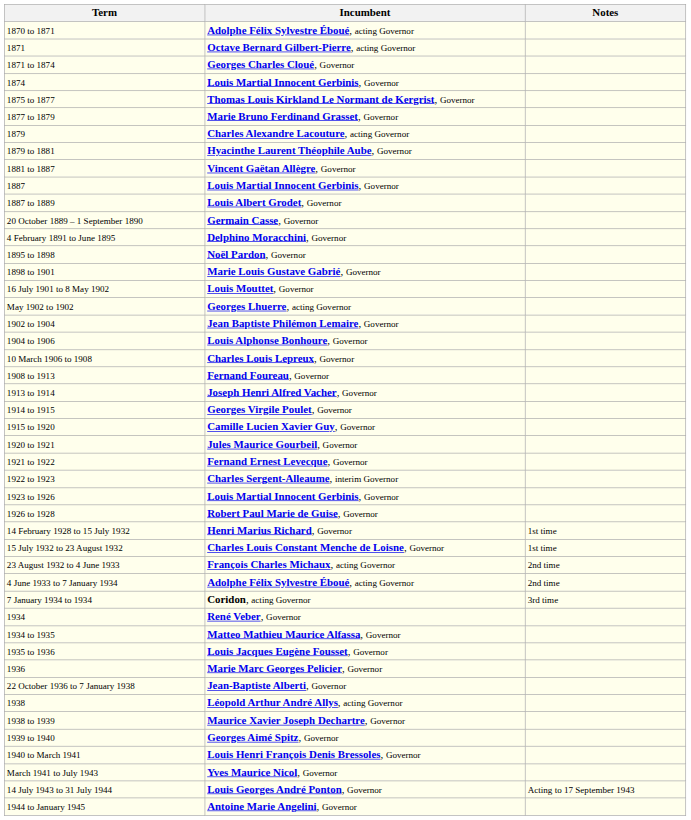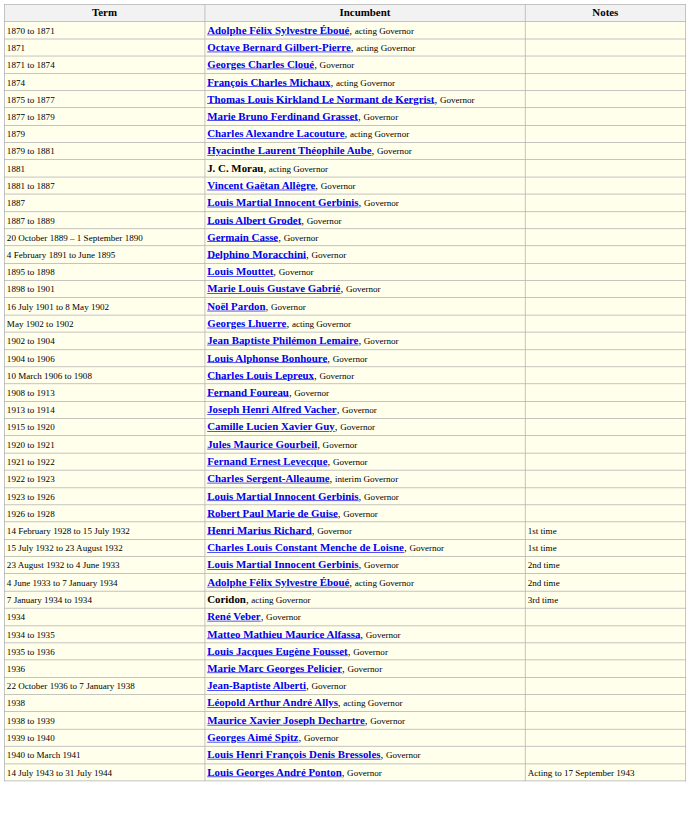1874 | Incumbent: Louis Martial Innocent Gerbinis, Governor -> François Charles Michaux, acting Governor
+ row: 1881 | J. C. Morau, acting Governor
1895 to 1898 | Incumbent: Noël Pardon, Governor -> Louis Mouttet, Governor
16 July 1901 to 8 May 1902 | Incumbent: Louis Mouttet, Governor -> Noël Pardon, Governor
- row: 1914 to 1915 | Georges Virgile Poulet, Governor
23 August 1932 to 4 June 1933 | Incumbent: François Charles Michaux, acting Governor -> Louis Martial Innocent Gerbinis, Governor
- row: March 1941 to July 1943 | Yves Maurice Nicol, Governor
- row: 1944 to January 1945 | Antoine Marie Angelini, Governor
